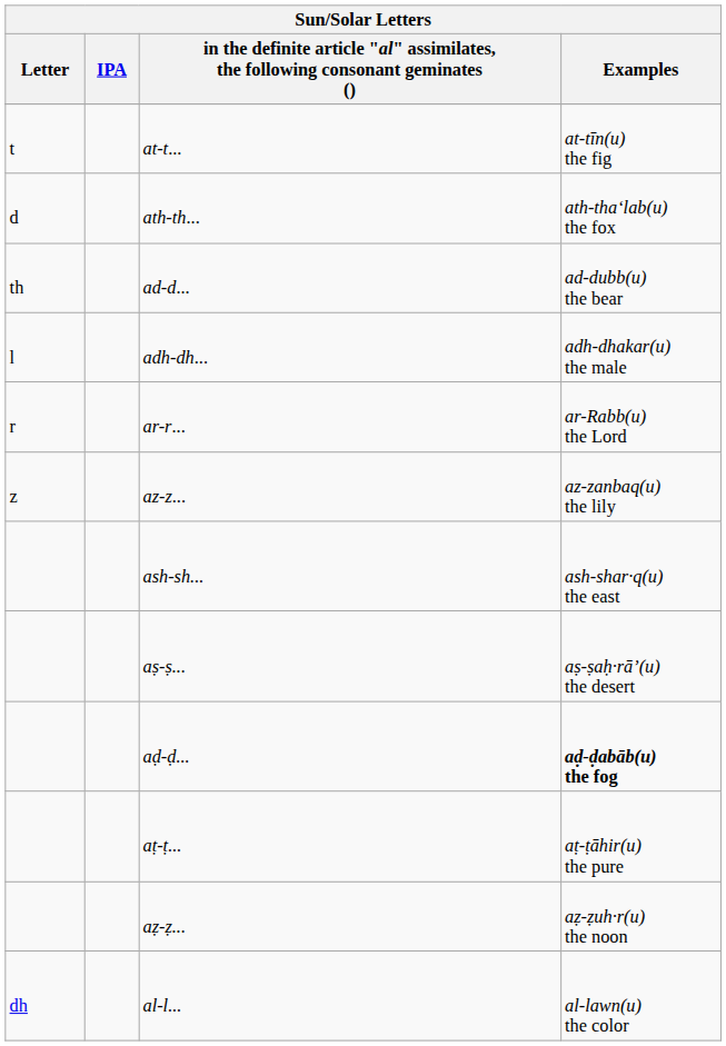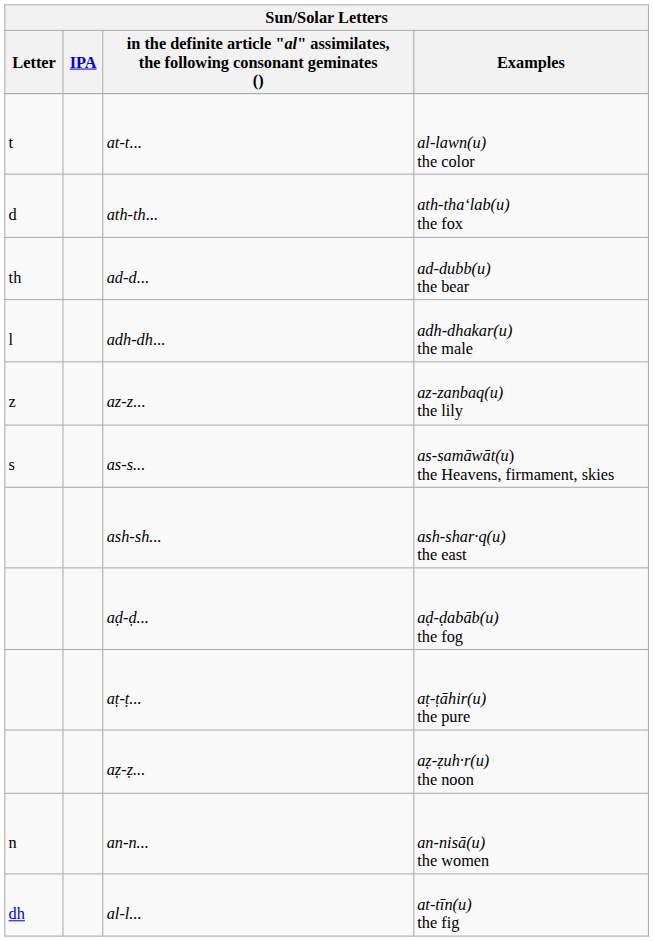at-t... | Examples: at-tīn(u) the fig -> al-lawn(u) the color
- row: r | ar-r... | ar-Rabb(u) the Lord
+ row: s | as-s... | as-samāwāt(u) the Heavens, firmament, skies
- row: aṣ-ṣ... | aṣ-ṣaḥ·rāʼ(u) the desert
aḍ-ḍ... | Examples: bold -> normal
+ row: n | an-n... | an-nisā(u) the women
al-l... | Examples: al-lawn(u) the color -> at-tīn(u) the fig
